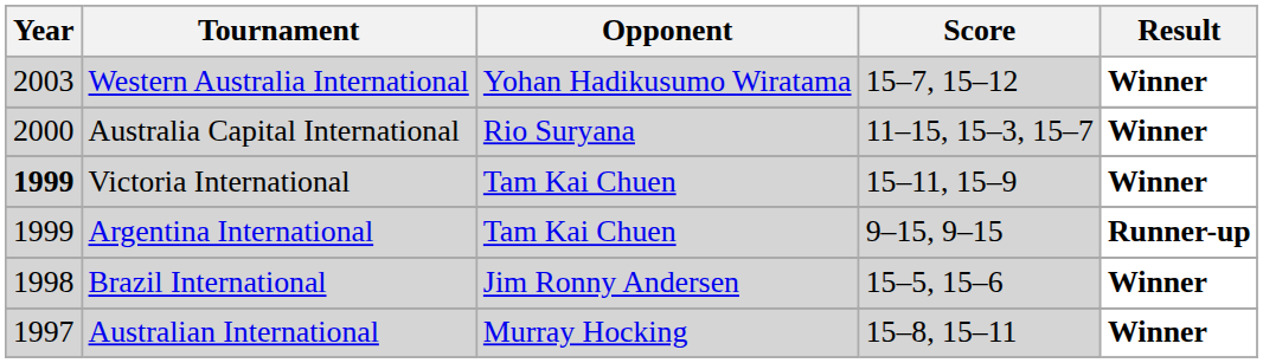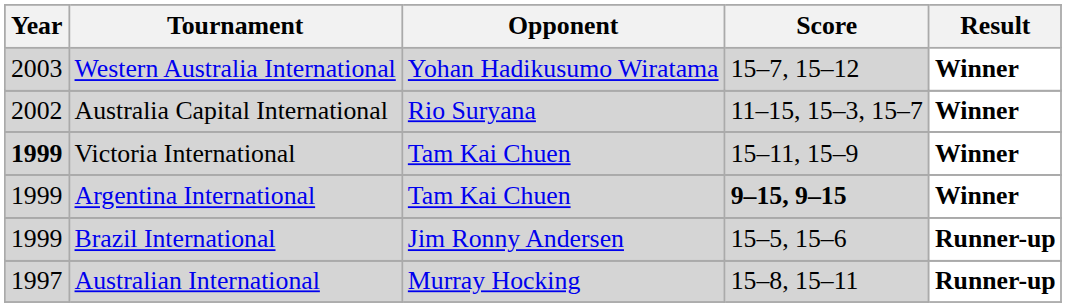Australia Capital International | Year: 2000 -> 2002
Argentina International | Score: normal -> bold
Argentina International | Result: Runner-up -> Winner
Brazil International | Year: 1998 -> 1999
Brazil International | Result: Winner -> Runner-up
Australian International | Result: Winner -> Runner-up
